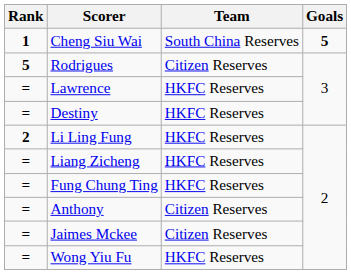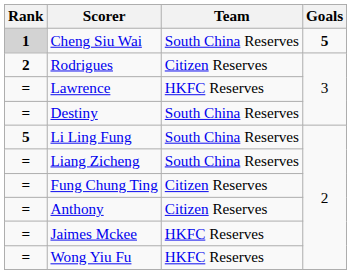Cheng Siu Wai | Rank: no background -> lightgrey background
Rodrigues | Rank: 5 -> 2
Destiny | Team: HKFC Reserves -> South China Reserves
Li Ling Fung | Rank: 2 -> 5
Li Ling Fung | Team: HKFC Reserves -> South China Reserves
Liang Zicheng | Team: HKFC Reserves -> South China Reserves
Fung Chung Ting | Team: HKFC Reserves -> Citizen Reserves
Jaimes Mckee | Team: Citizen Reserves -> HKFC Reserves
